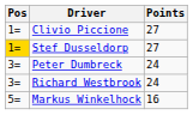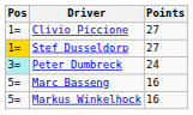Peter Dumbreck | Pos: no background -> paleturquoise background
- row: 3= | Richard Westbrook | 24
+ row: 5= | Marc Basseng | 16
